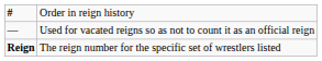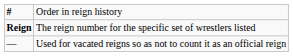rows swapped: Reign <-> —
